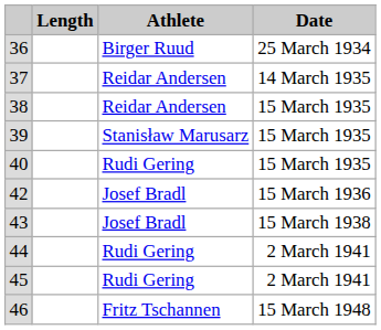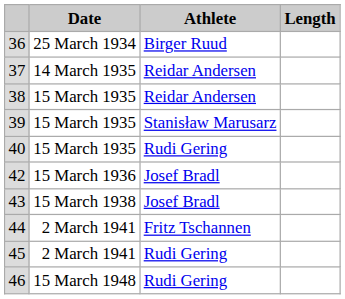columns swapped: Date <-> Length
44 | Athlete: Rudi Gering -> Fritz Tschannen
46 | Athlete: Fritz Tschannen -> Rudi Gering
